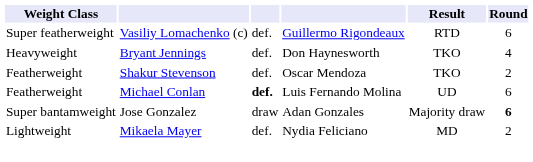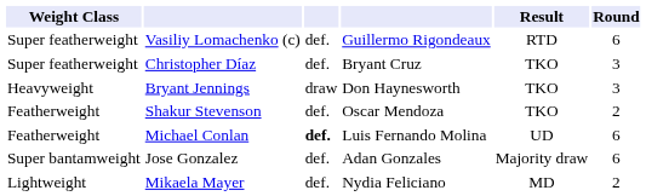+ row: Super featherweight | Christopher Díaz | def. | Bryant Cruz | TKO | 3
Bryant Jennings | column 3: def. -> draw
Bryant Jennings | Round: 4 -> 3
Jose Gonzalez | column 3: draw -> def.
Jose Gonzalez | Round: bold -> normal
